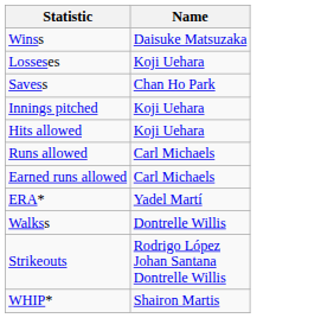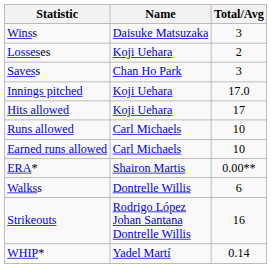+ column: Total/Avg | 3 | 2 | 3 | 17.0 | 17 | 10 | 10 | 0.00** | 6 | 16 | 0.14
ERA* | Name: Yadel Martí -> Shairon Martis
WHIP* | Name: Shairon Martis -> Yadel Martí
